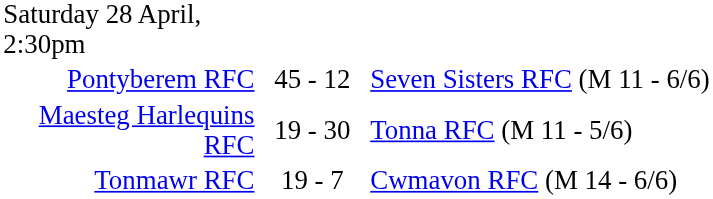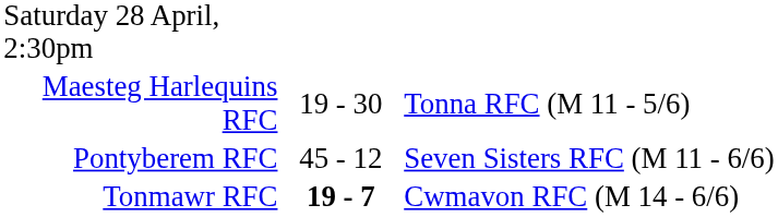rows swapped: Maesteg Harlequins RFC <-> Pontyberem RFC
Tonmawr RFC | column 2: normal -> bold
